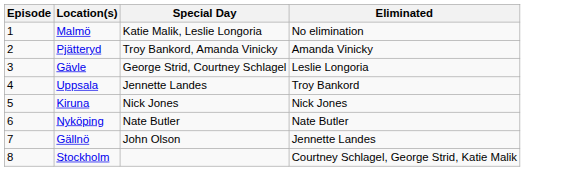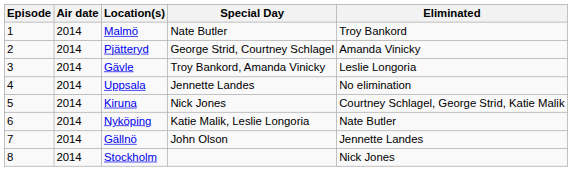+ column: Air date | 2014 | 2014 | 2014 | 2014 | 2014 | 2014 | 2014 | 2014
Malmö | Special Day: Katie Malik, Leslie Longoria -> Nate Butler
Malmö | Eliminated: No elimination -> Troy Bankord
Pjätteryd | Special Day: Troy Bankord, Amanda Vinicky -> George Strid, Courtney Schlagel
Gävle | Special Day: George Strid, Courtney Schlagel -> Troy Bankord, Amanda Vinicky
Uppsala | Eliminated: Troy Bankord -> No elimination
Kiruna | Eliminated: Nick Jones -> Courtney Schlagel, George Strid, Katie Malik
Nyköping | Special Day: Nate Butler -> Katie Malik, Leslie Longoria
Stockholm | Eliminated: Courtney Schlagel, George Strid, Katie Malik -> Nick Jones
